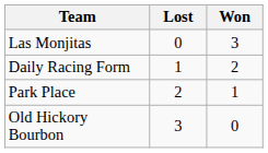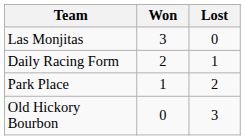columns swapped: Won <-> Lost
